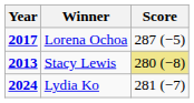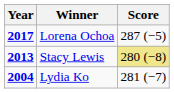Lydia Ko | Year: 2024 -> 2004
